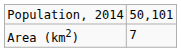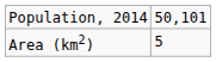Area (km2) | column 2: 7 -> 5
